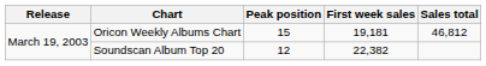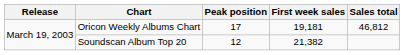Oricon Weekly Albums Chart | Peak position: 15 -> 17
Soundscan Album Top 20 | First week sales: 22,382 -> 21,382
